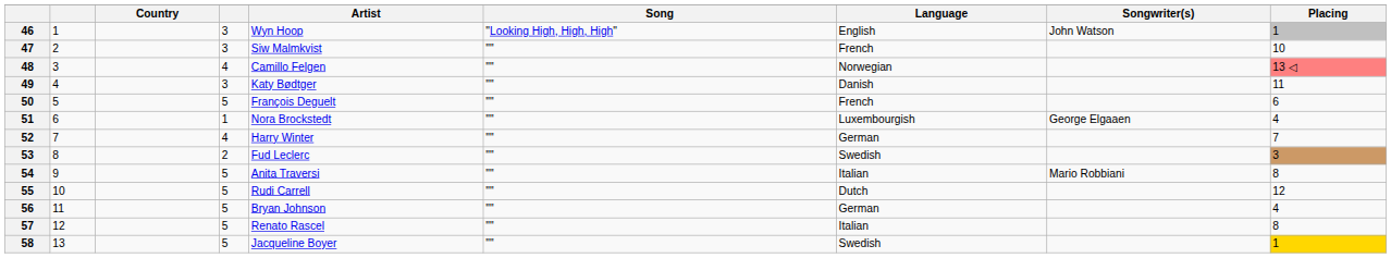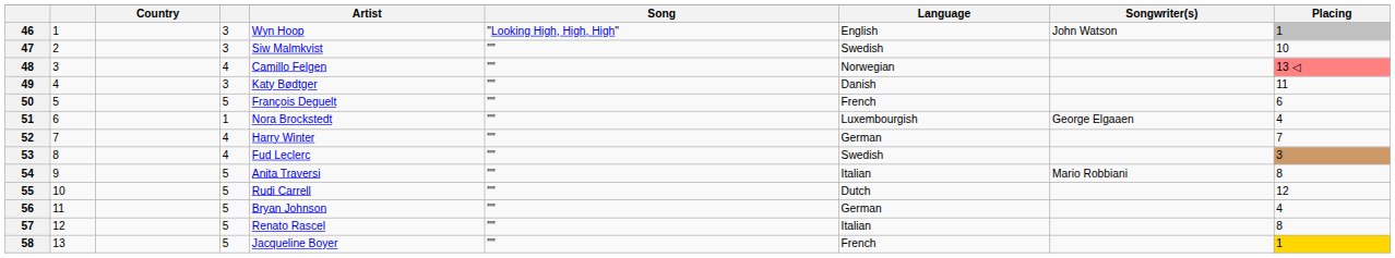47 | Language: French -> Swedish
53 | column 4: 2 -> 4
58 | Language: Swedish -> French
